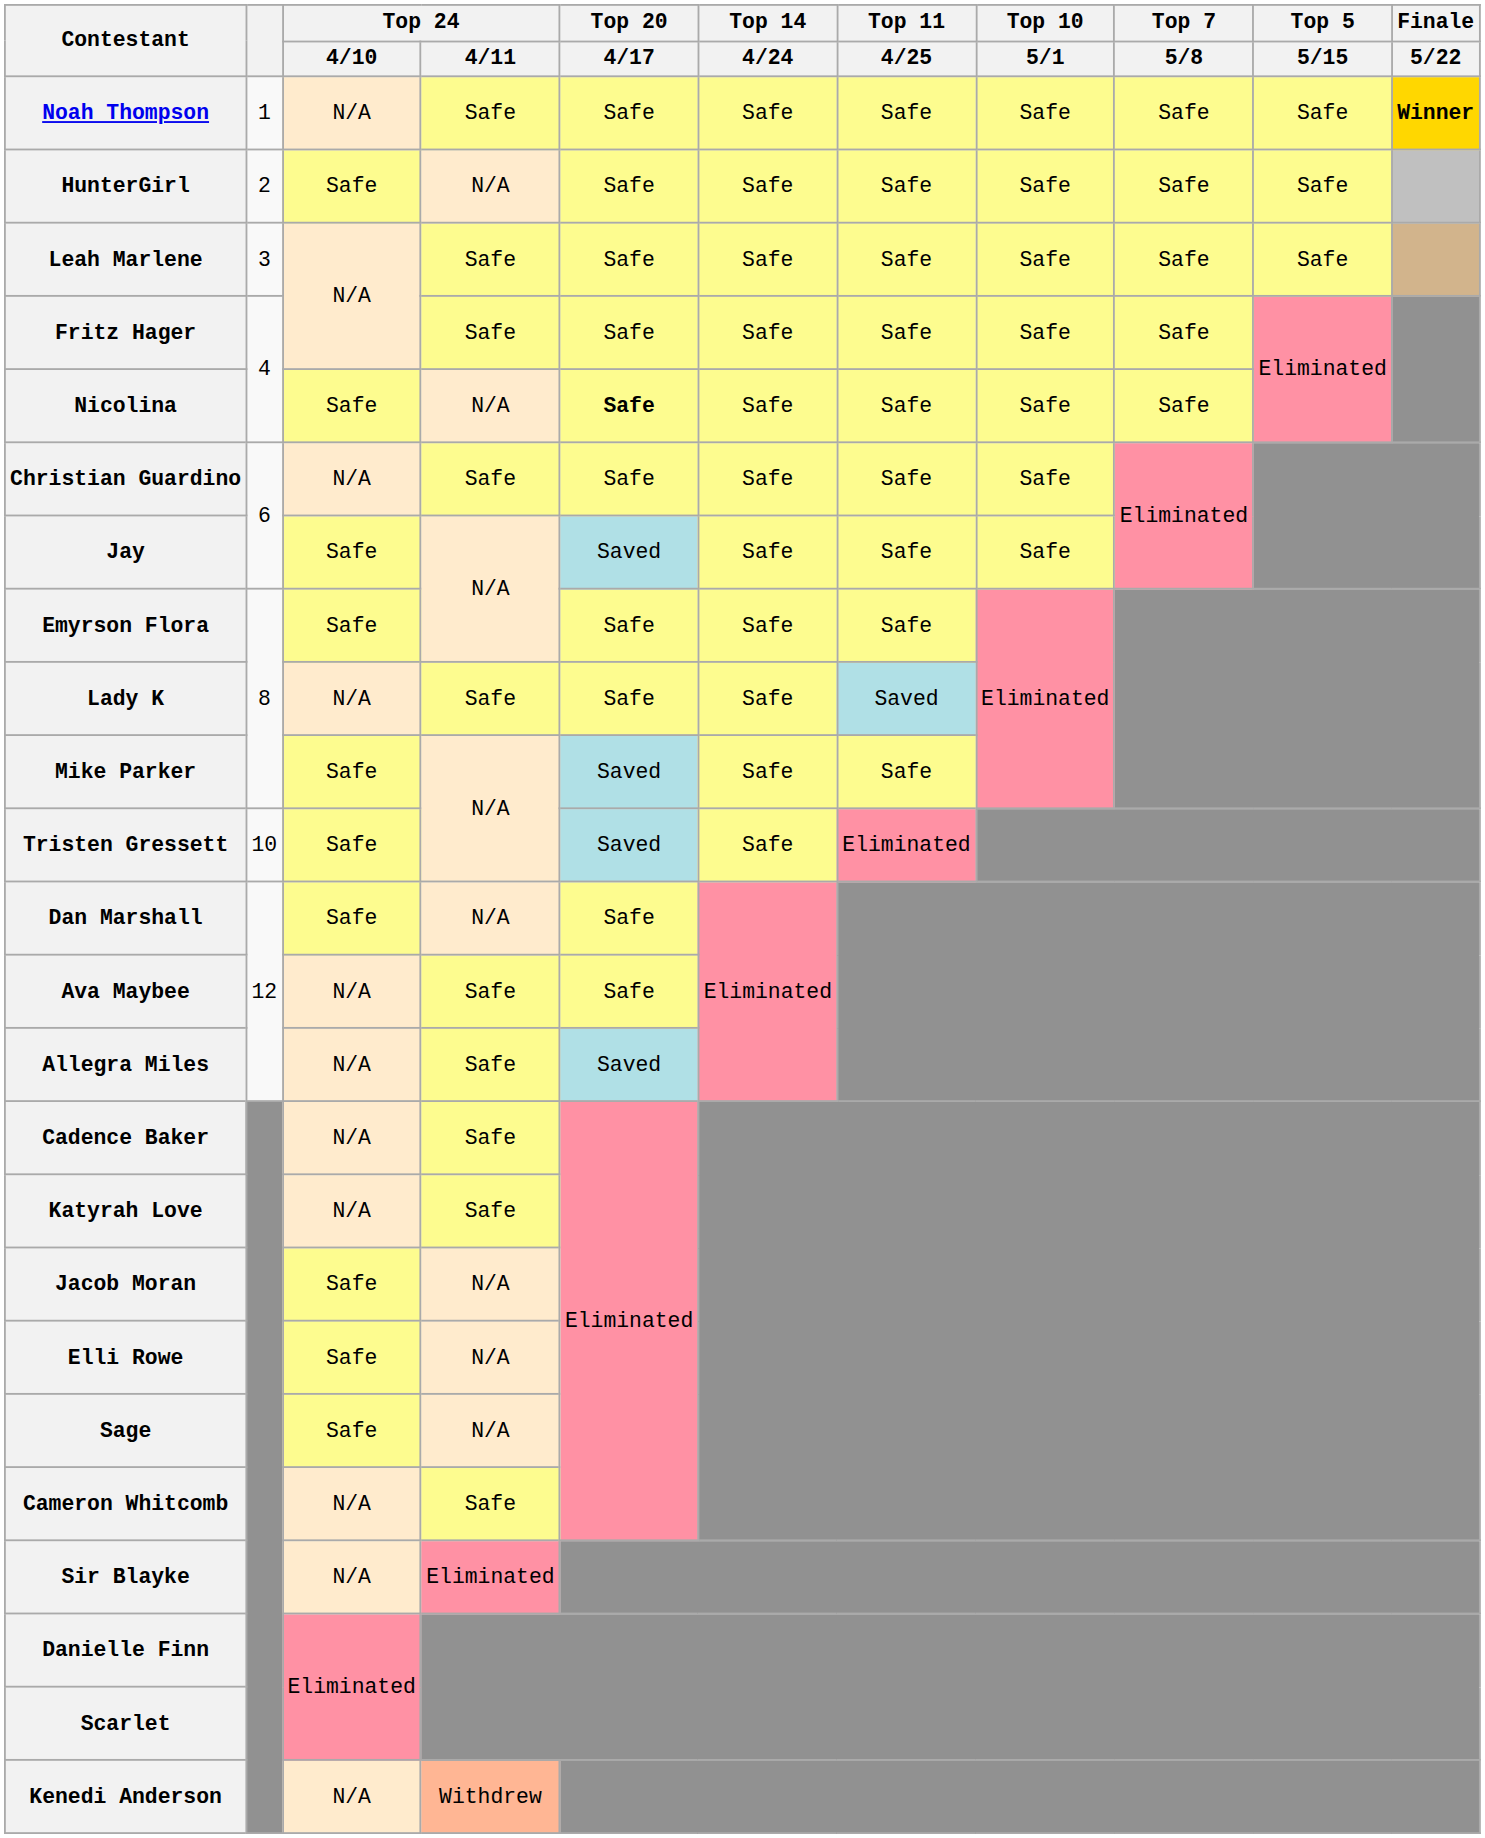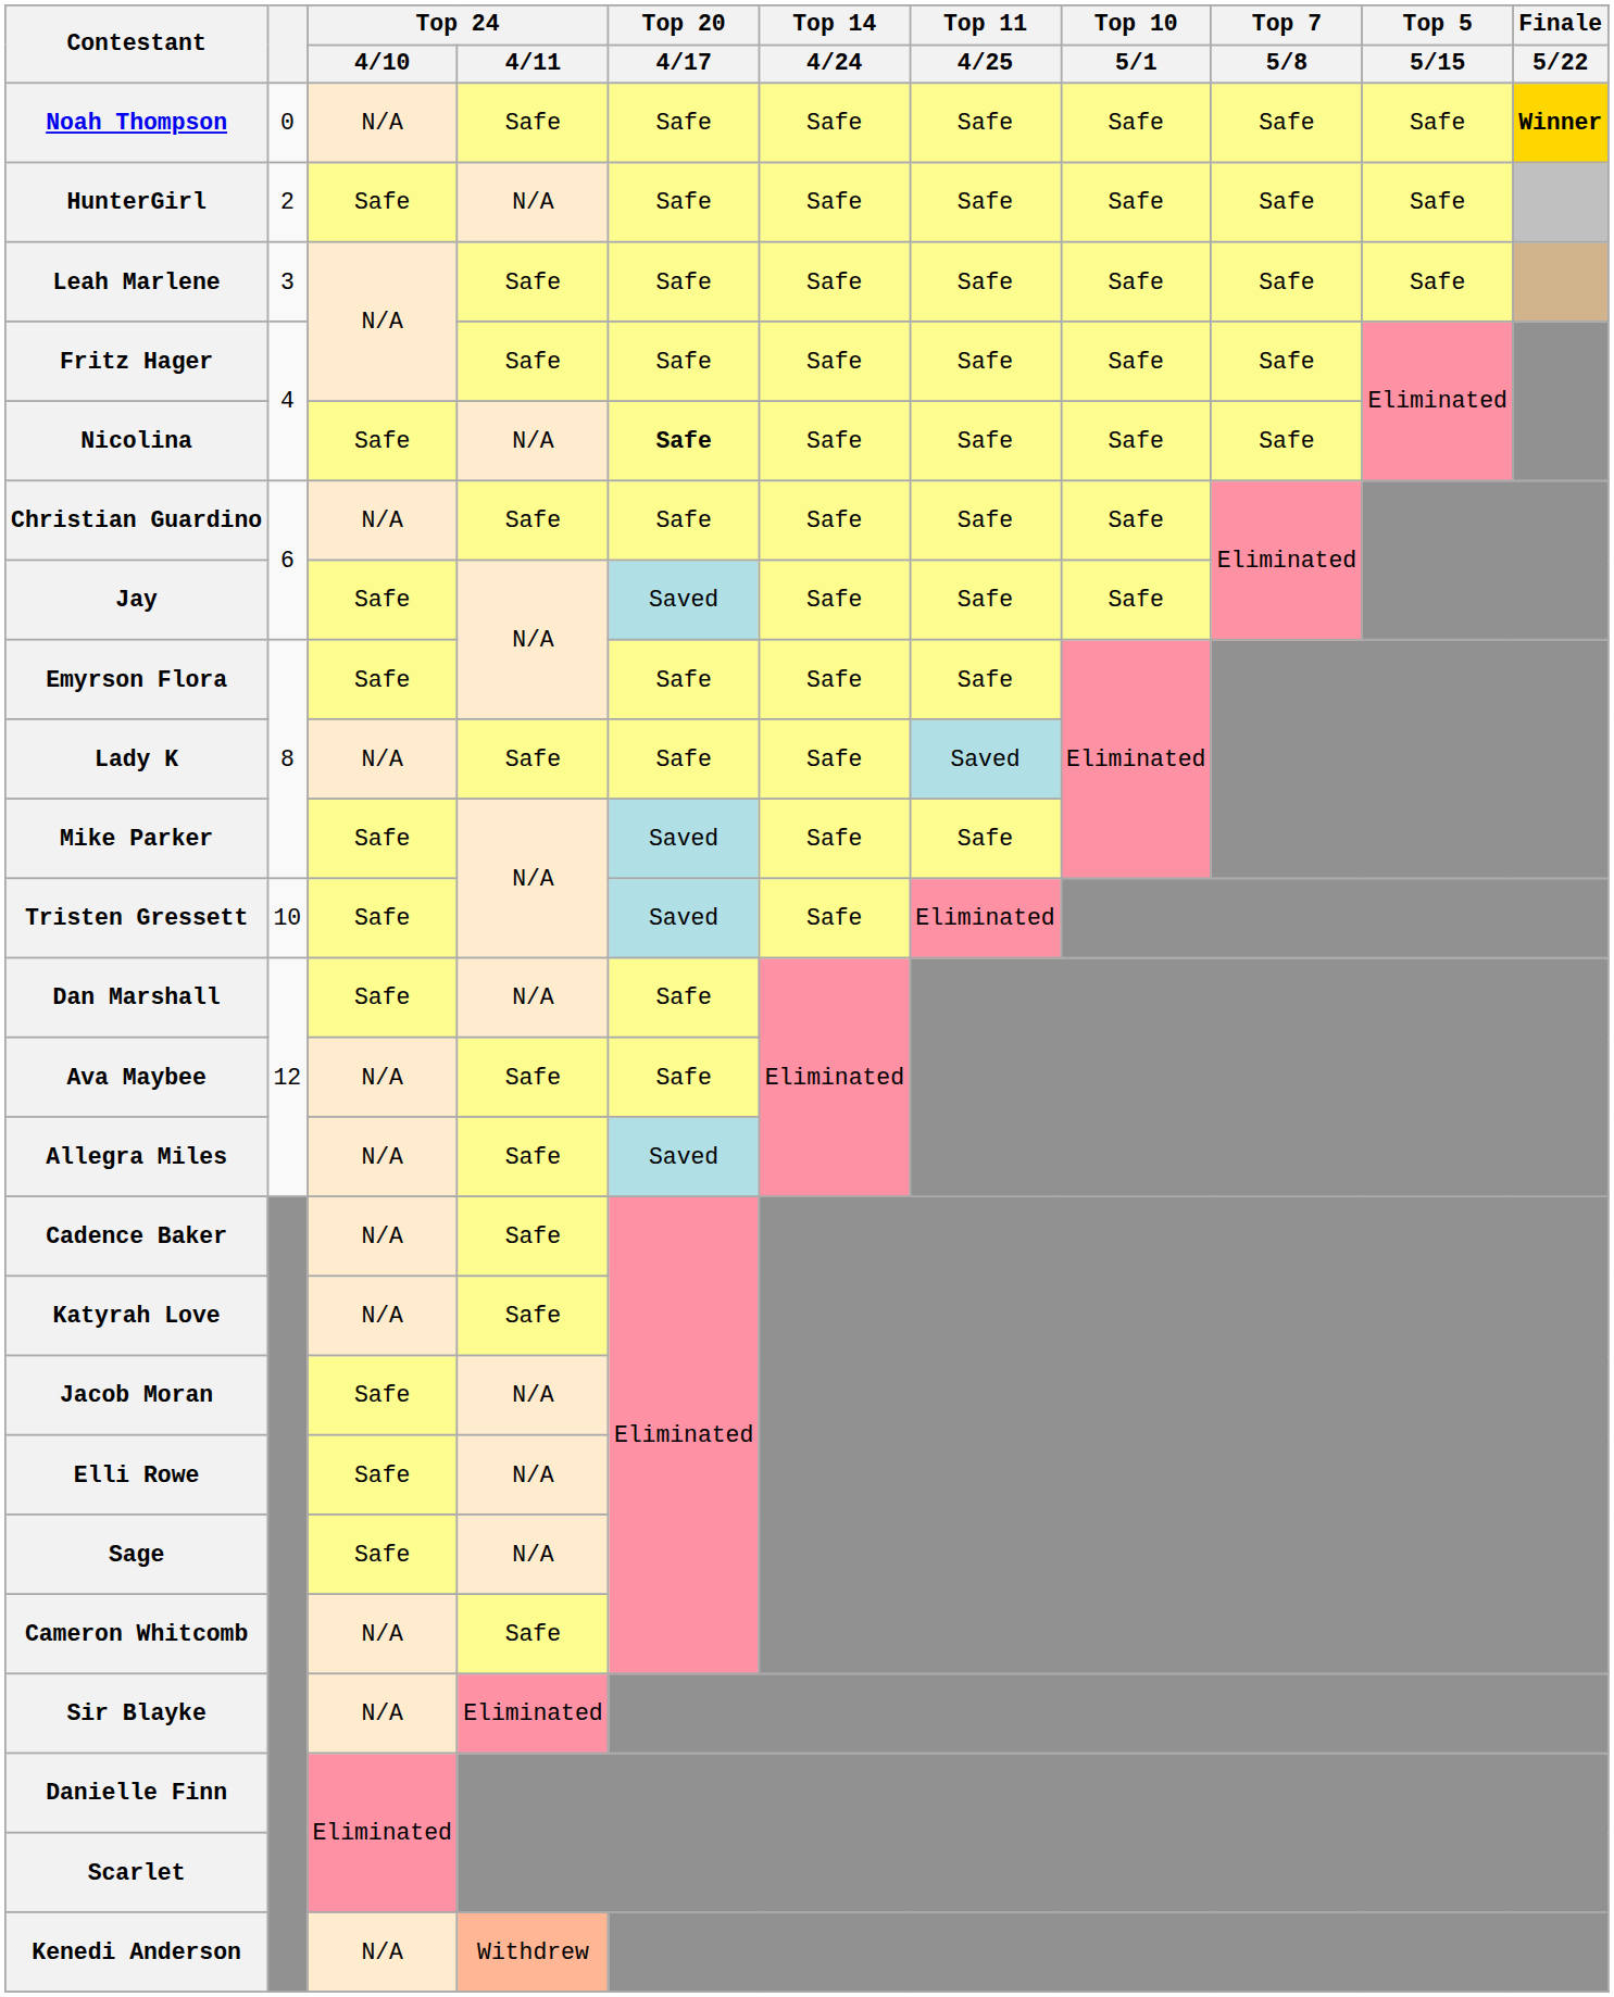Noah Thompson | column 2: 1 -> 0
